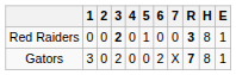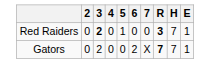- column: 1 | 0 | 3
Red Raiders | H: 8 -> 7
Gators | H: 8 -> 7
